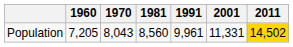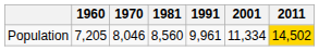Population | 1970: 8,043 -> 8,046
Population | 2001: 11,331 -> 11,334
